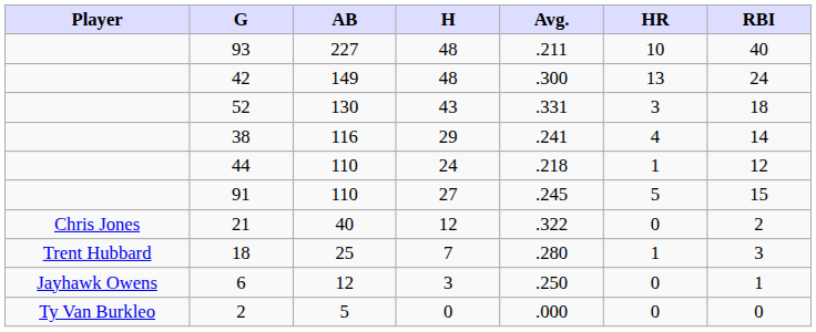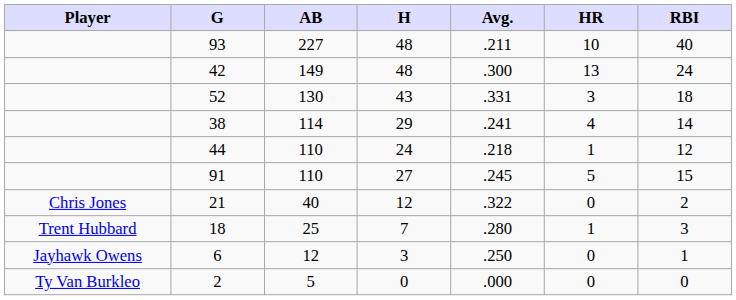38 | AB: 116 -> 114
